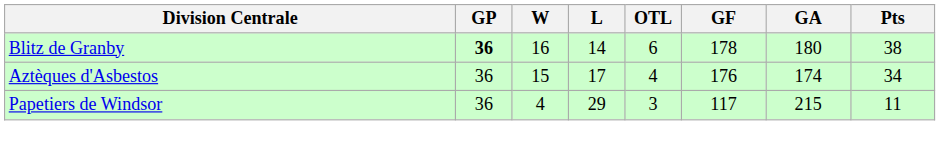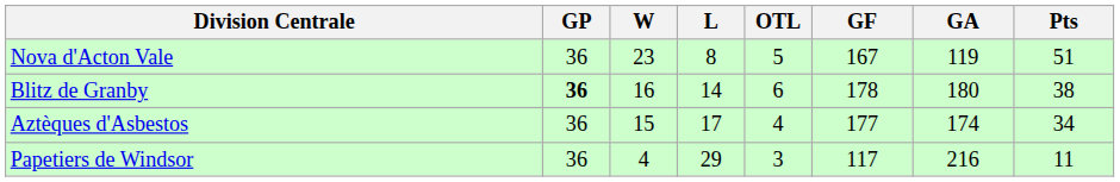+ row: Nova d'Acton Vale | 36 | 23 | 8 | 5 | 167 | 119 | 51
Aztèques d'Asbestos | GF: 176 -> 177
Papetiers de Windsor | GA: 215 -> 216
